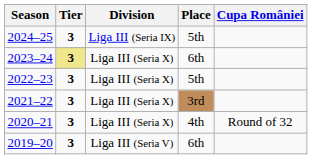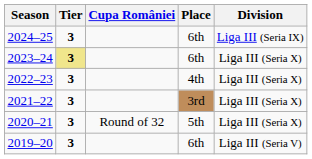columns swapped: Division <-> Cupa României
2024–25 | Place: 5th -> 6th
2022–23 | Place: 5th -> 4th
2020–21 | Place: 4th -> 5th
